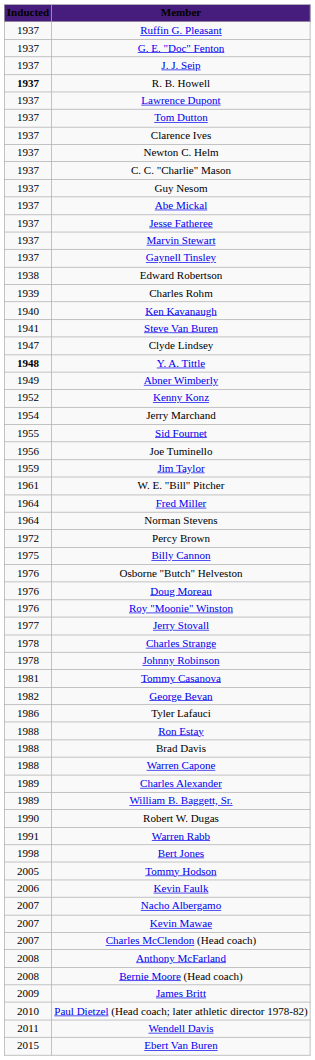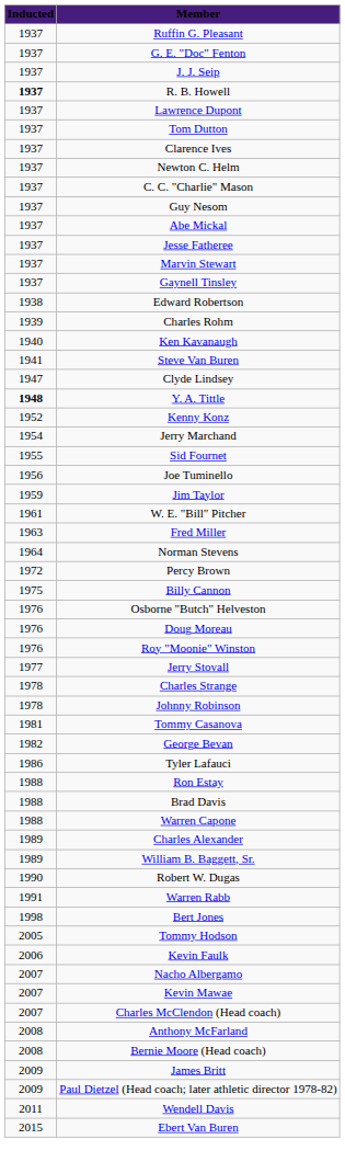- row: 1949 | Abner Wimberly
Fred Miller | Inducted: 1964 -> 1963
Paul Dietzel (Head coach; later athletic director 1978-82) | Inducted: 2010 -> 2009
